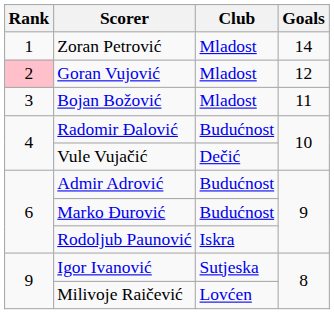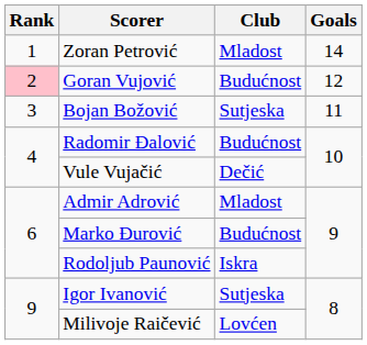Goran Vujović | Club: Mladost -> Budućnost
Bojan Božović | Club: Mladost -> Sutjeska
Admir Adrović | Club: Budućnost -> Mladost
